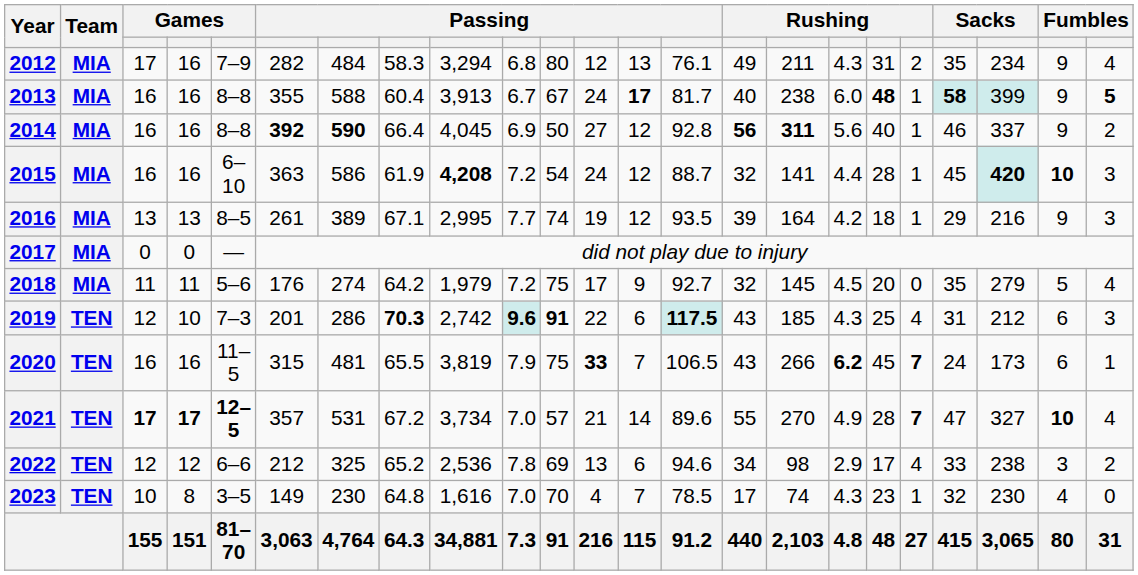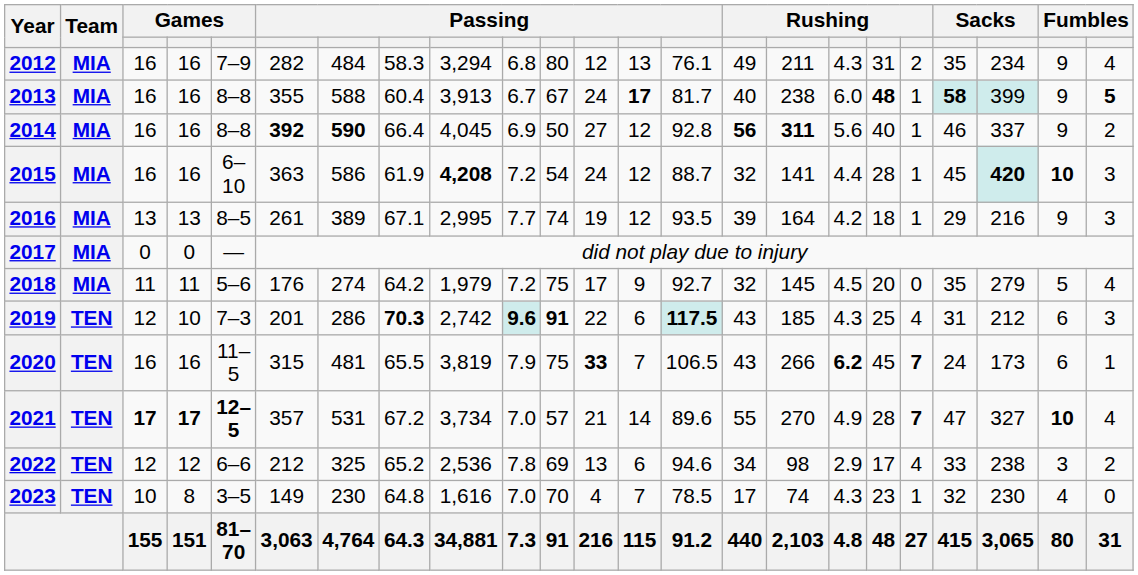2012 | column 3: 17 -> 16
